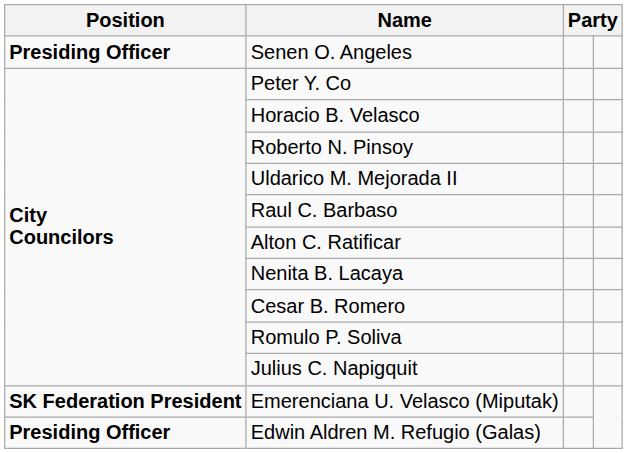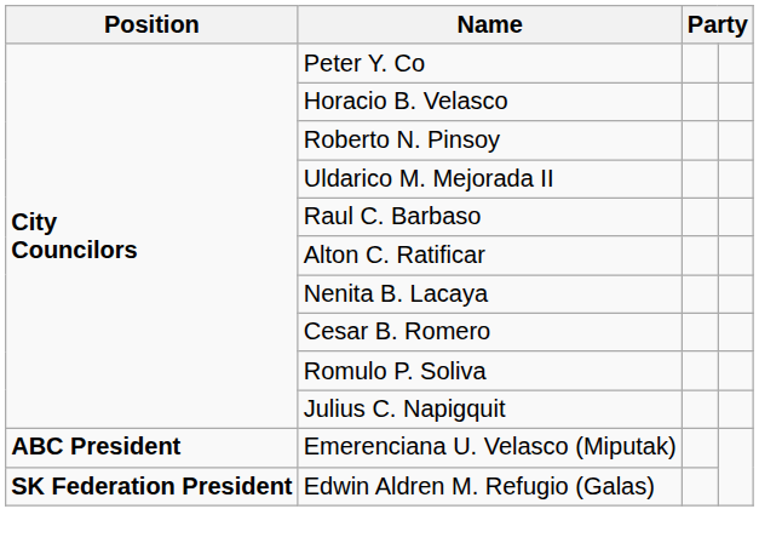- row: Presiding Officer | Senen O. Angeles
Emerenciana U. Velasco (Miputak) | Position: SK Federation President -> ABC President
Edwin Aldren M. Refugio (Galas) | Position: Presiding Officer -> SK Federation President
